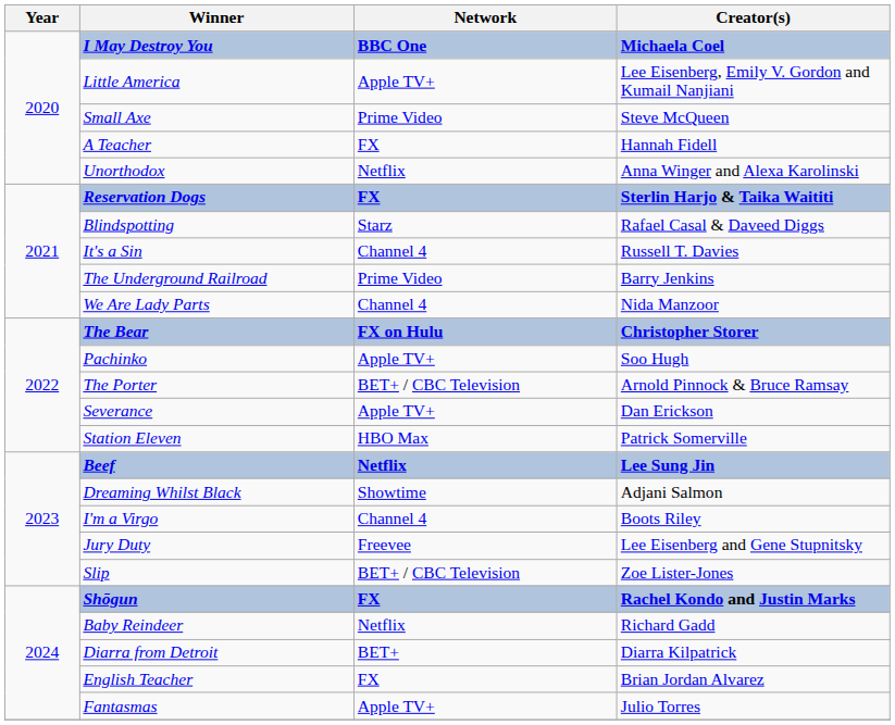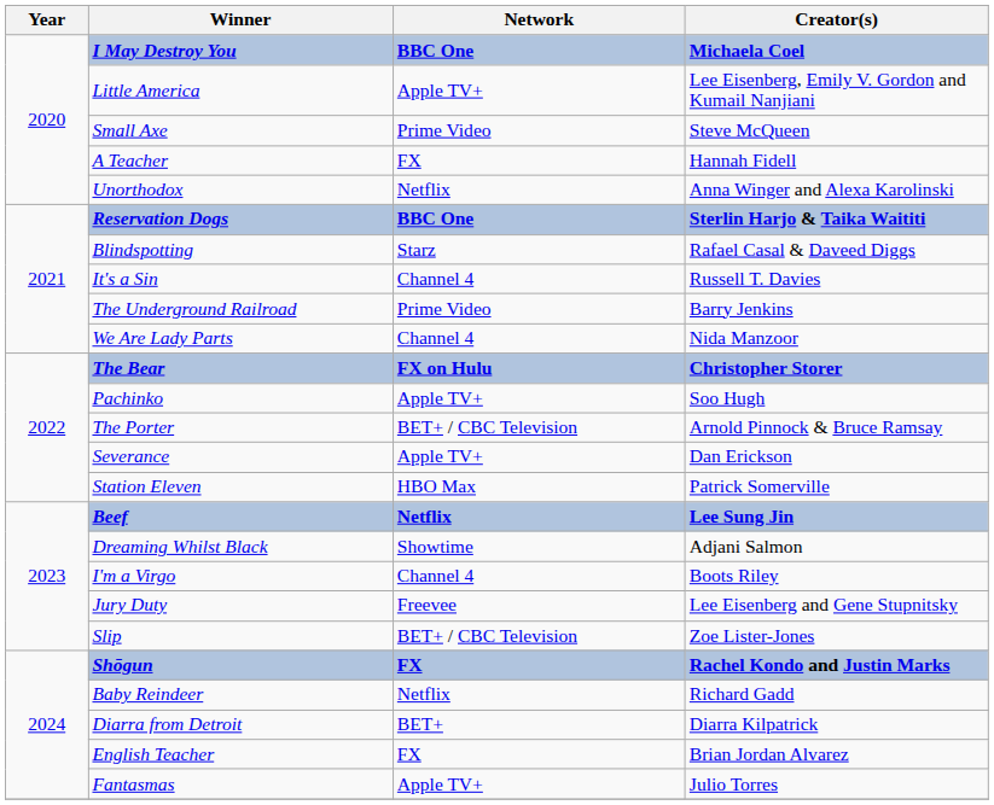Reservation Dogs | Network: FX -> BBC One
